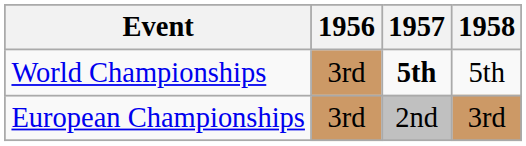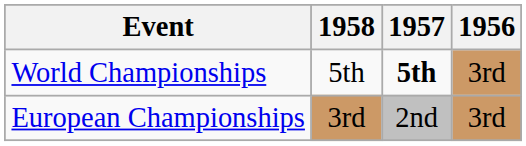columns swapped: 1956 <-> 1958
